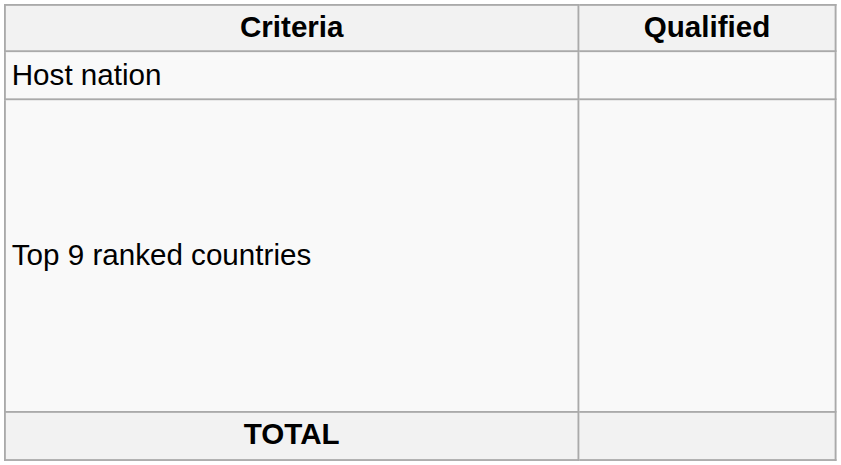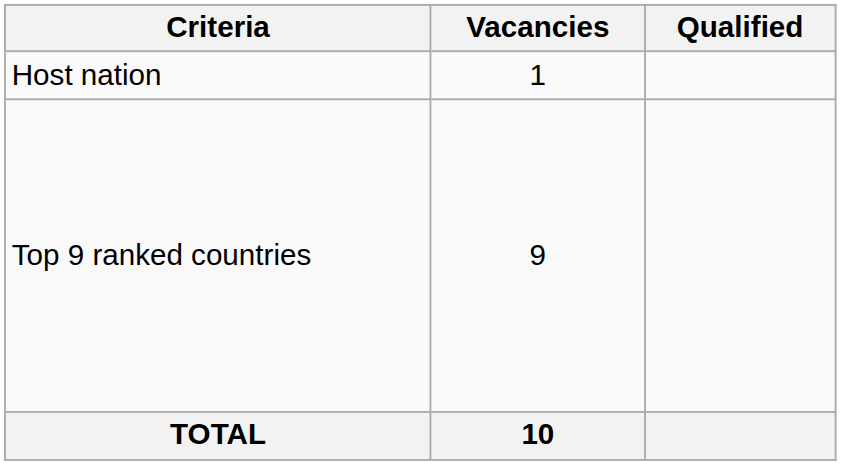+ column: Vacancies | 1 | 9 | 10
